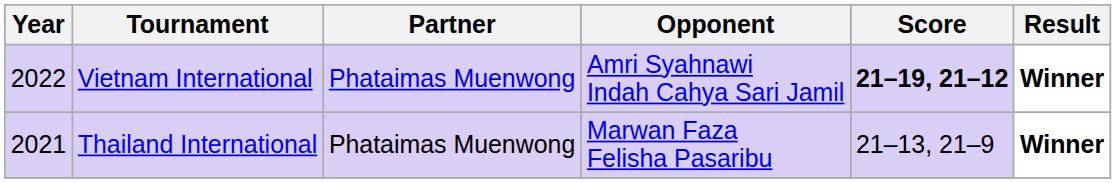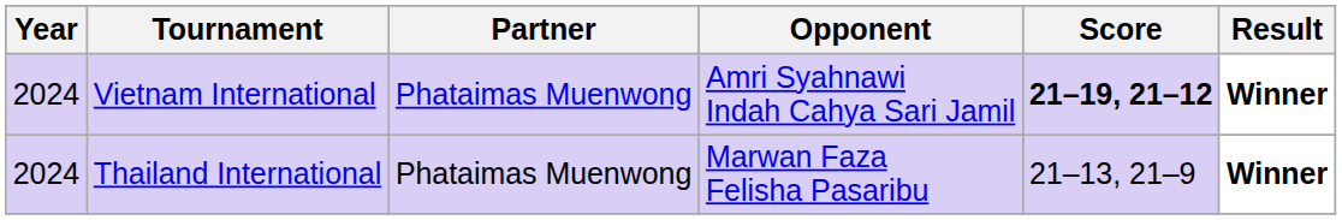Vietnam International | Year: 2022 -> 2024
Thailand International | Year: 2021 -> 2024
